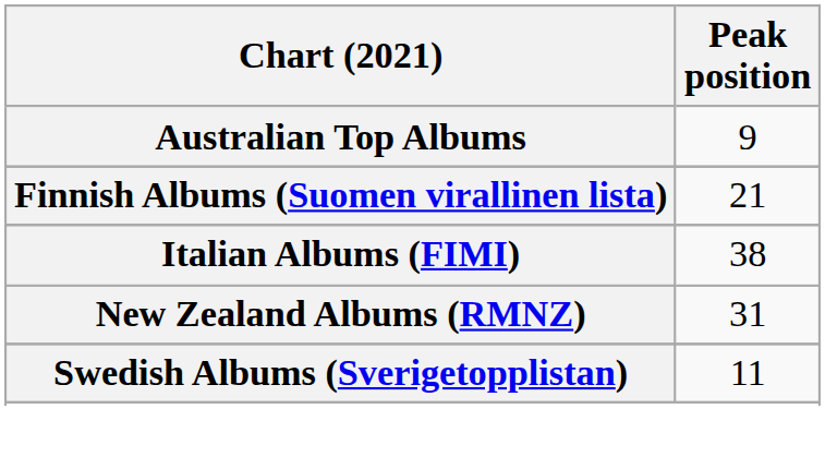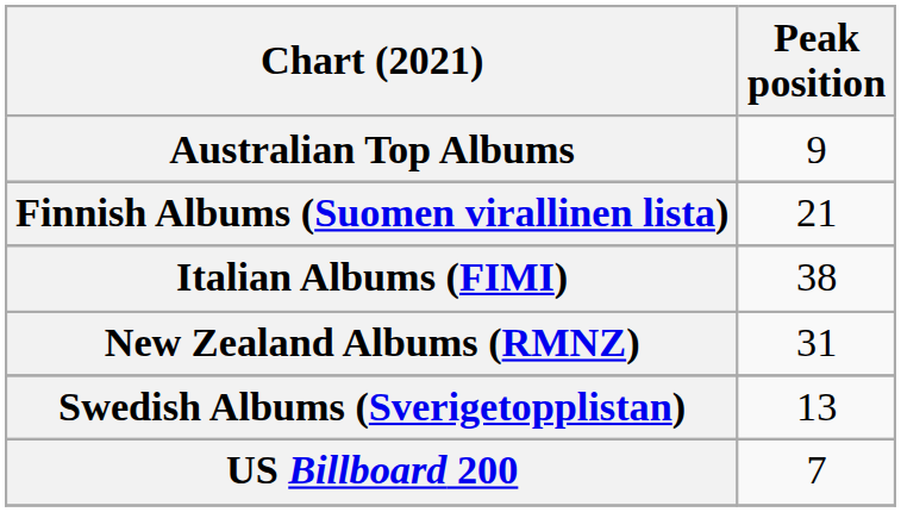Swedish Albums (Sverigetopplistan) | Peak position: 11 -> 13
+ row: US Billboard 200 | 7
